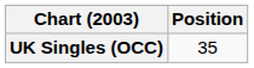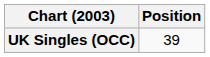UK Singles (OCC) | Position: 35 -> 39
